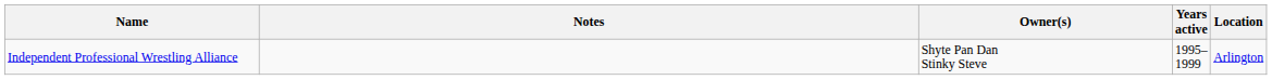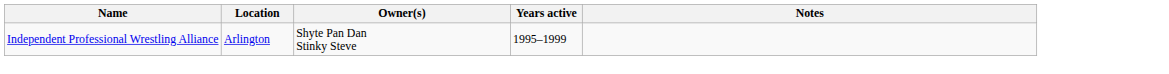columns swapped: Location <-> Notes
